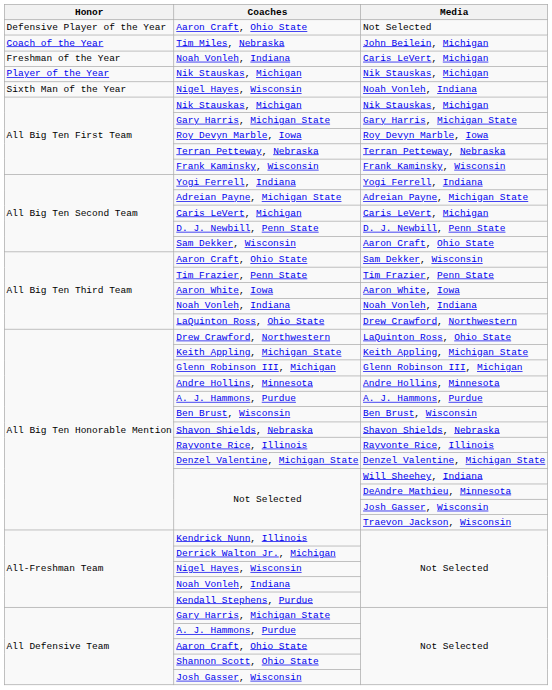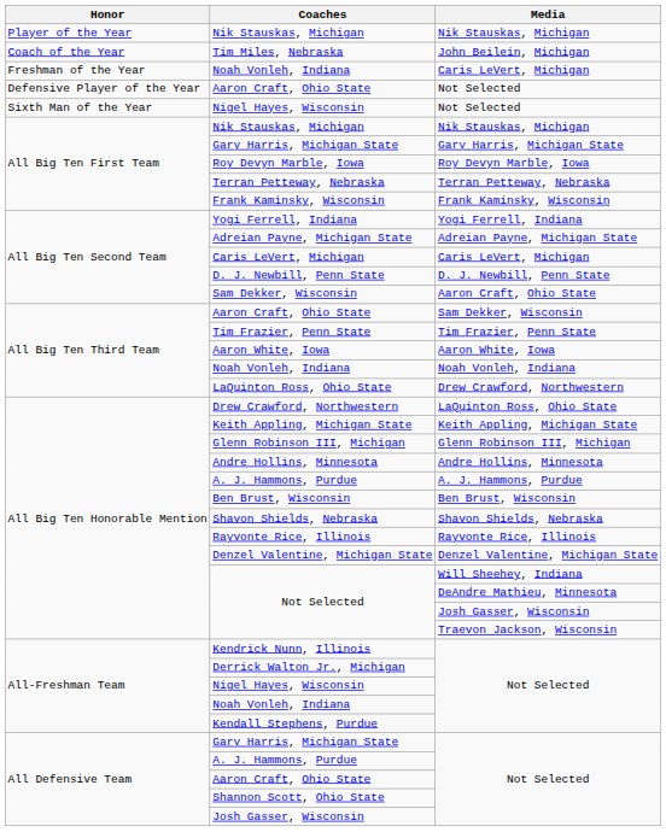rows swapped: Player of the Year / Nik Stauskas, Michigan <-> Defensive Player of the Year / Aaron Craft, Ohio State
Sixth Man of the Year / Nigel Hayes, Wisconsin | Media: Noah Vonleh, Indiana -> Not Selected
